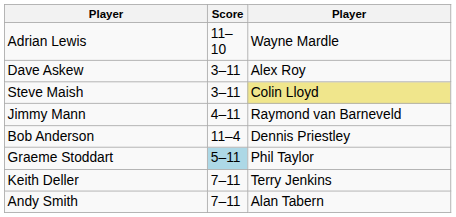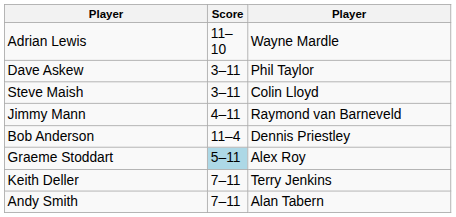Dave Askew | column 3: Alex Roy -> Phil Taylor
Steve Maish | column 3: khaki background -> no background
Graeme Stoddart | column 3: Phil Taylor -> Alex Roy
